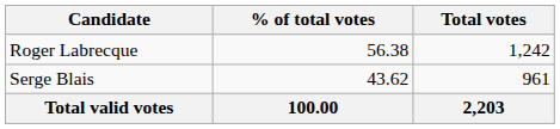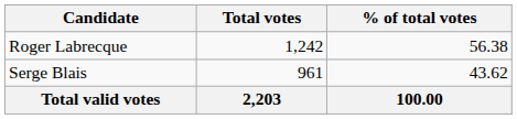columns swapped: Total votes <-> % of total votes
